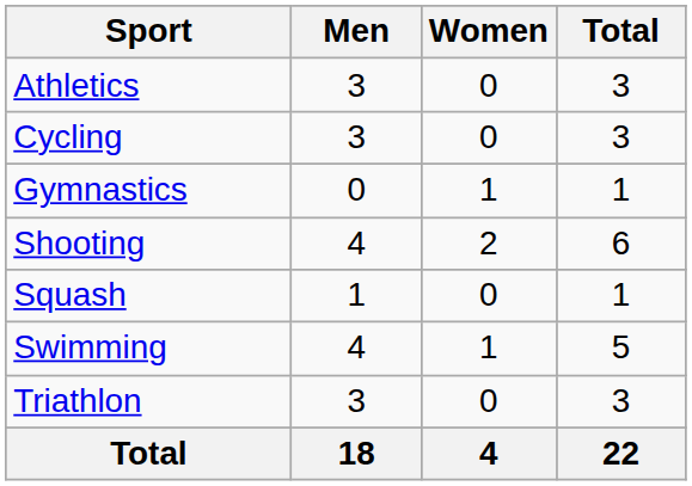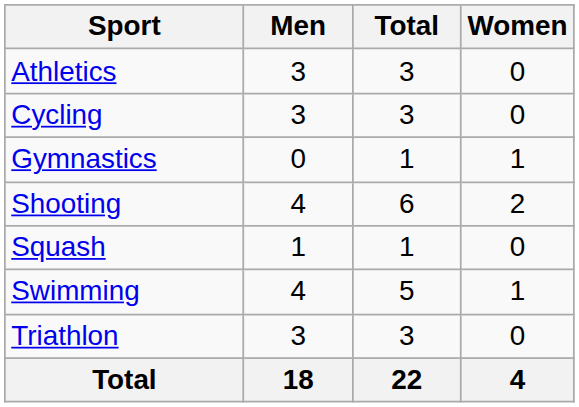columns swapped: Women <-> Total
